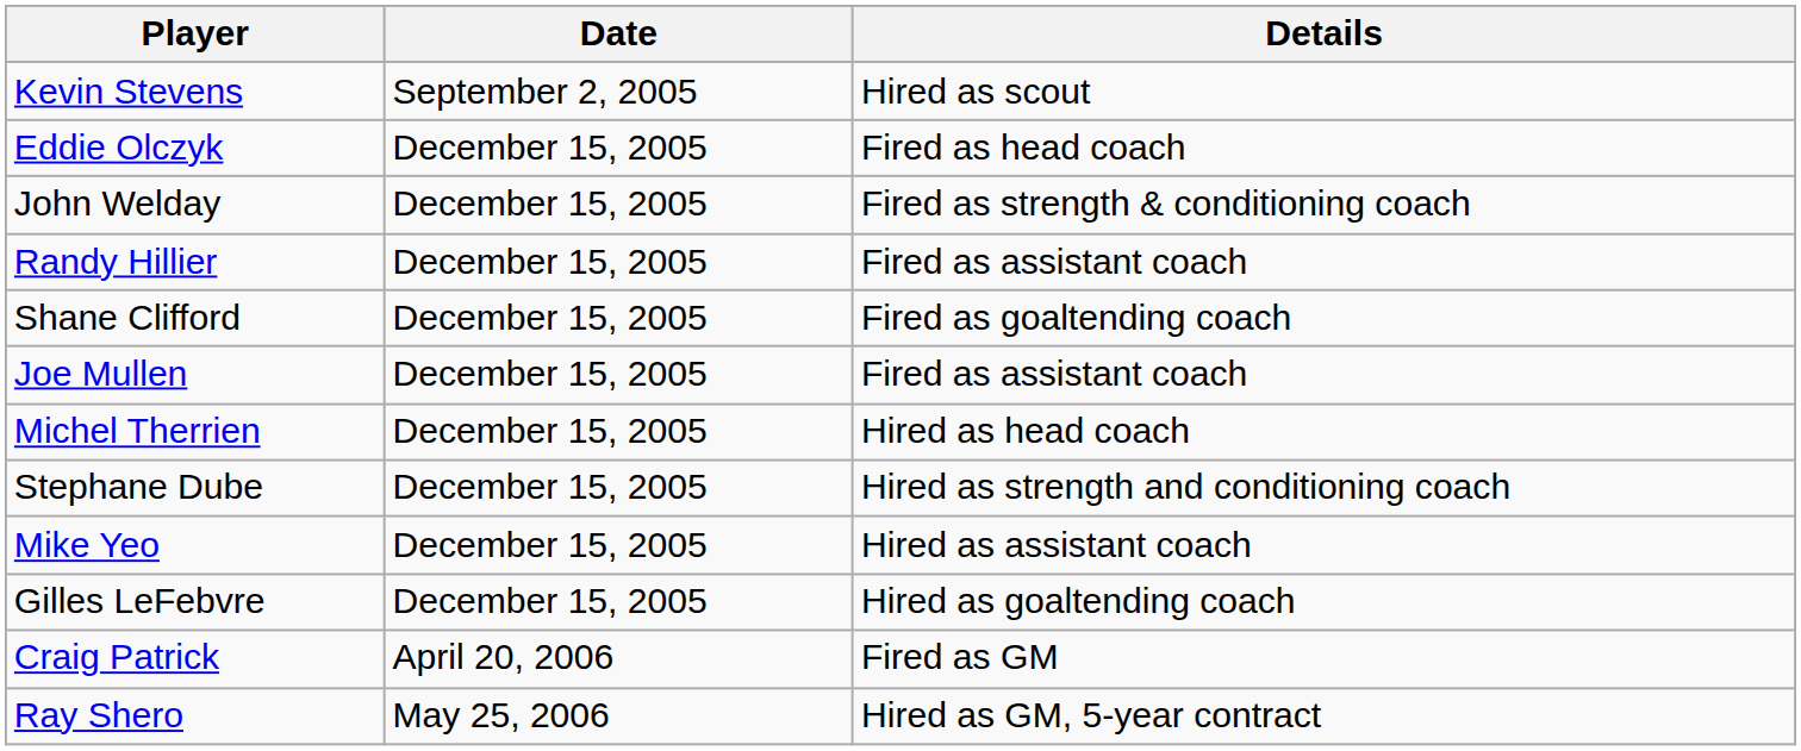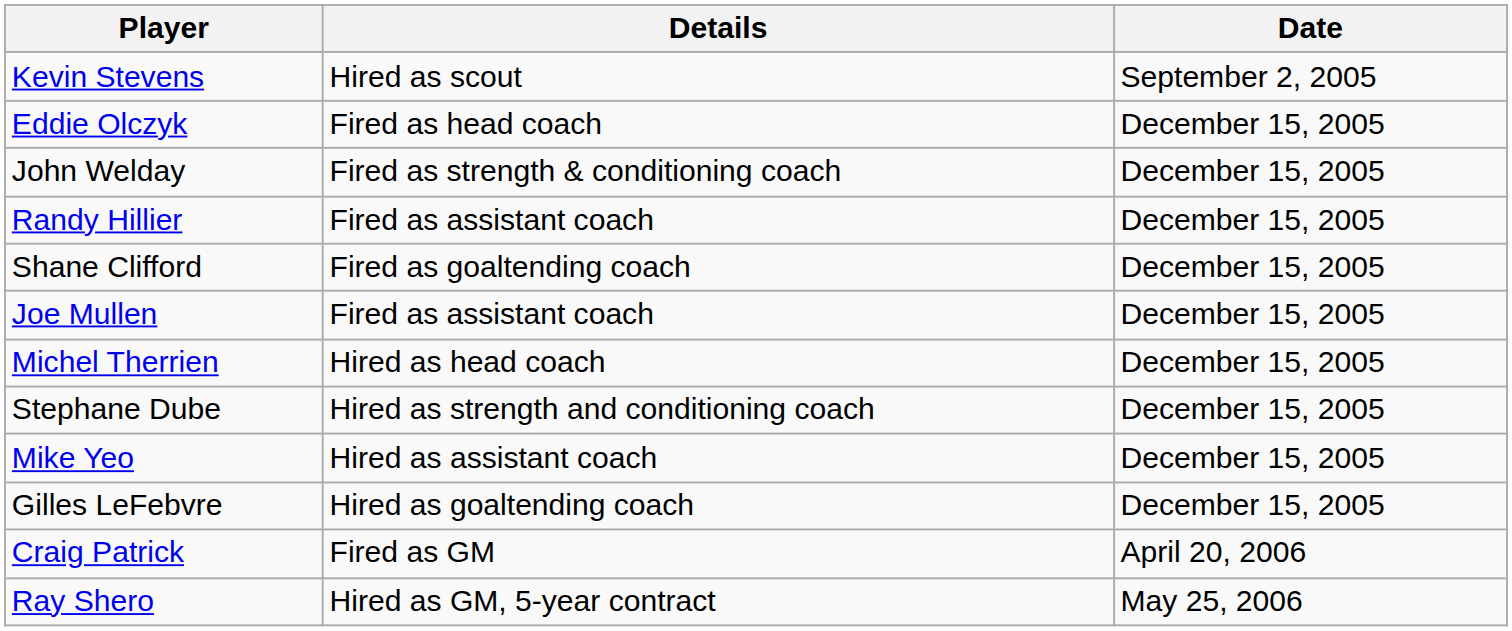columns swapped: Date <-> Details
